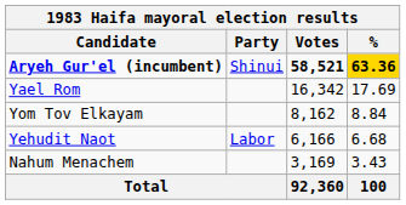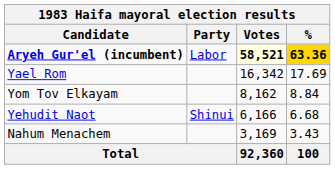Aryeh Gur'el (incumbent) | Party: Shinui -> Labor
Aryeh Gur'el (incumbent) | Votes: no background -> lightyellow background
Yehudit Naot | Party: Labor -> Shinui
